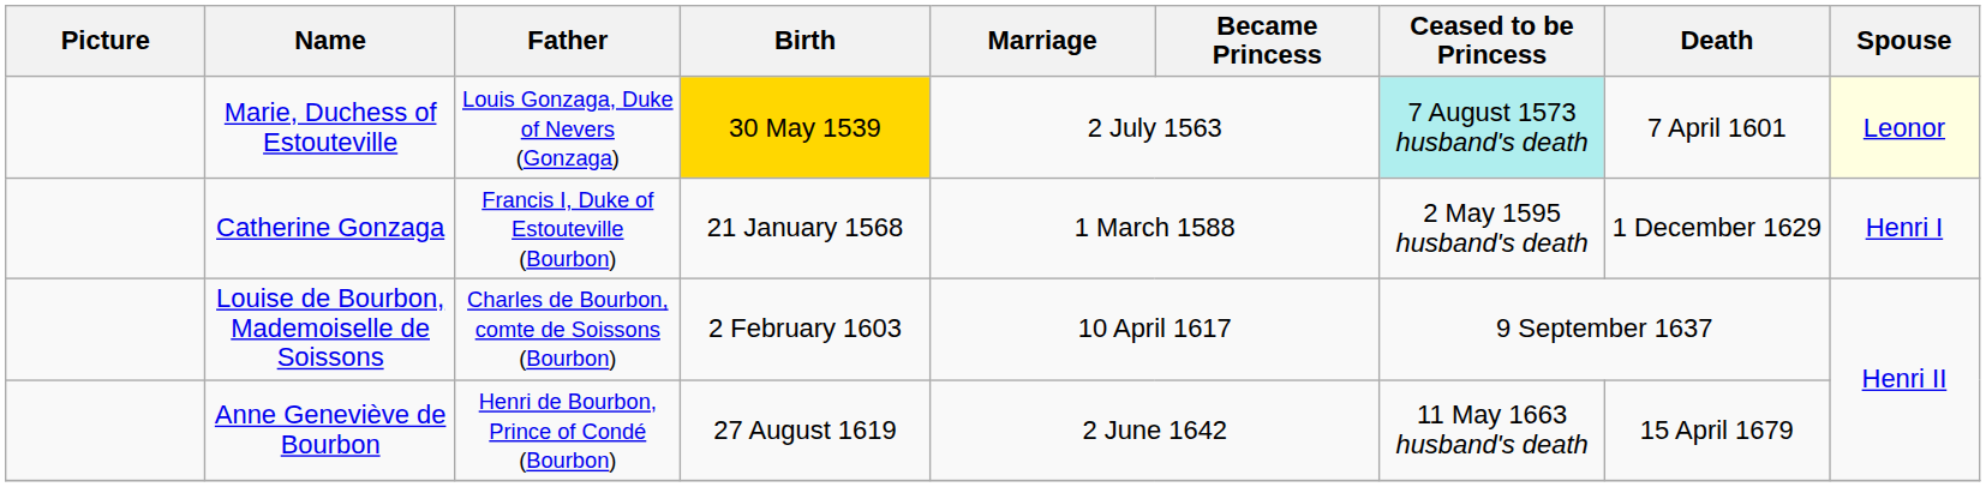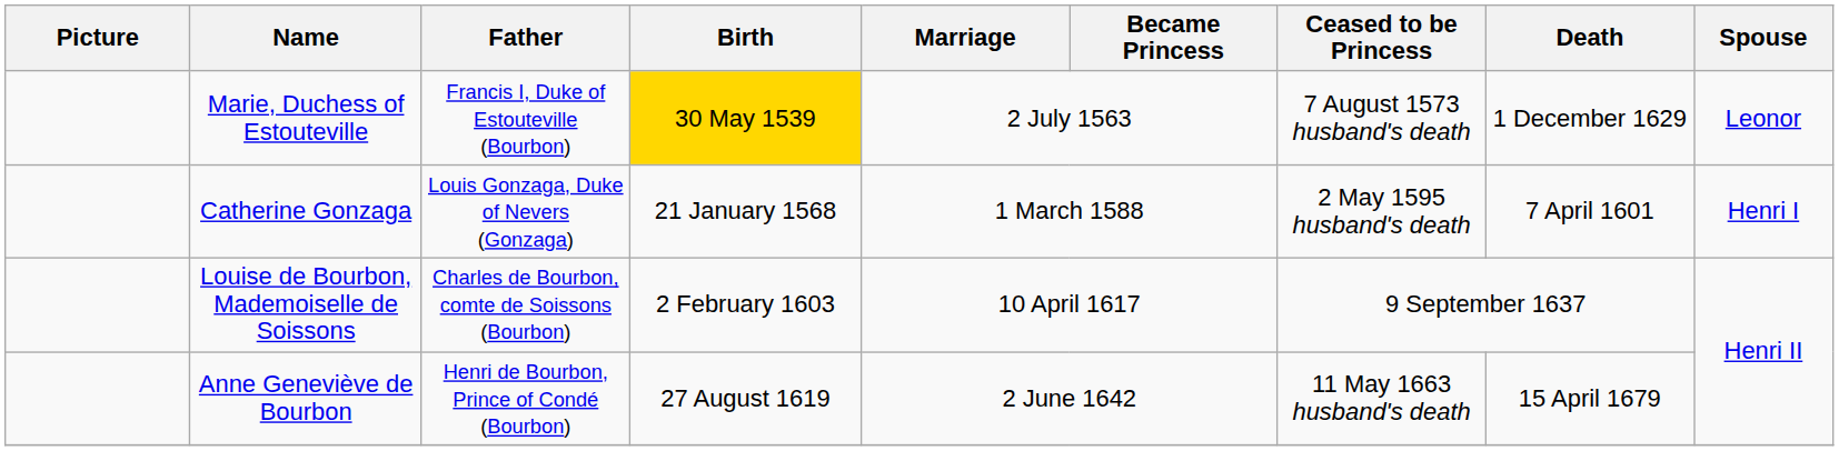Marie, Duchess of Estouteville | Father: Louis Gonzaga, Duke of Nevers (Gonzaga) -> Francis I, Duke of Estouteville (Bourbon)
Marie, Duchess of Estouteville | Ceased to be Princess: paleturquoise background -> no background
Marie, Duchess of Estouteville | Death: 7 April 1601 -> 1 December 1629
Marie, Duchess of Estouteville | Spouse: lightyellow background -> no background
Catherine Gonzaga | Father: Francis I, Duke of Estouteville (Bourbon) -> Louis Gonzaga, Duke of Nevers (Gonzaga)
Catherine Gonzaga | Death: 1 December 1629 -> 7 April 1601
